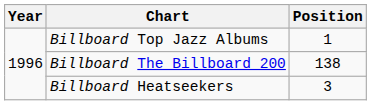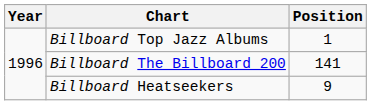Billboard The Billboard 200 | Position: 138 -> 141
Billboard Heatseekers | Position: 3 -> 9
